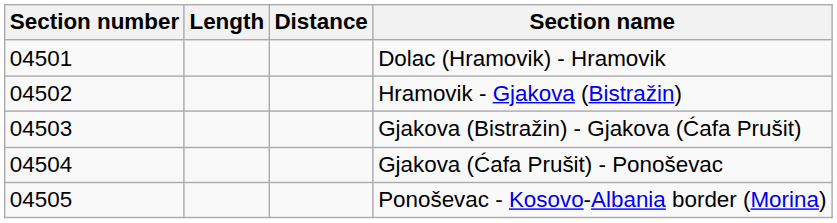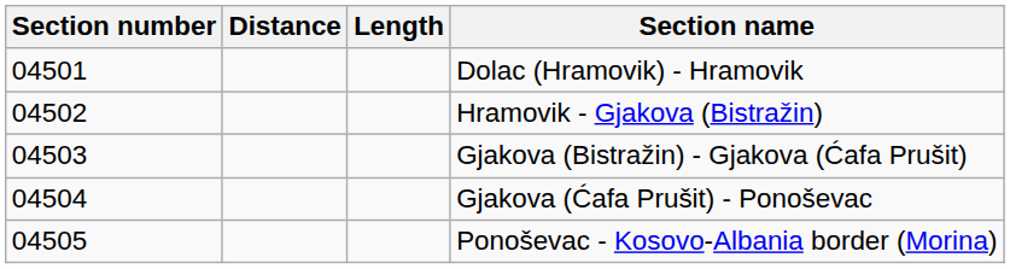columns swapped: Length <-> Distance
